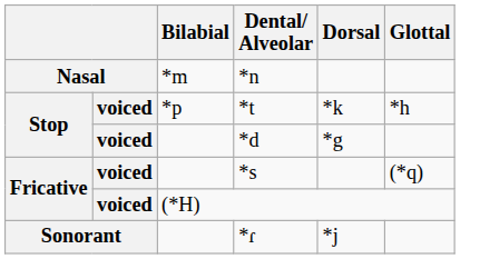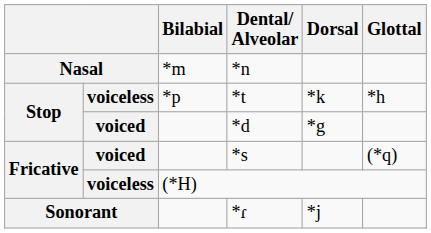*t | column 2: voiced -> voiceless
(*H) | column 2: voiced -> voiceless
